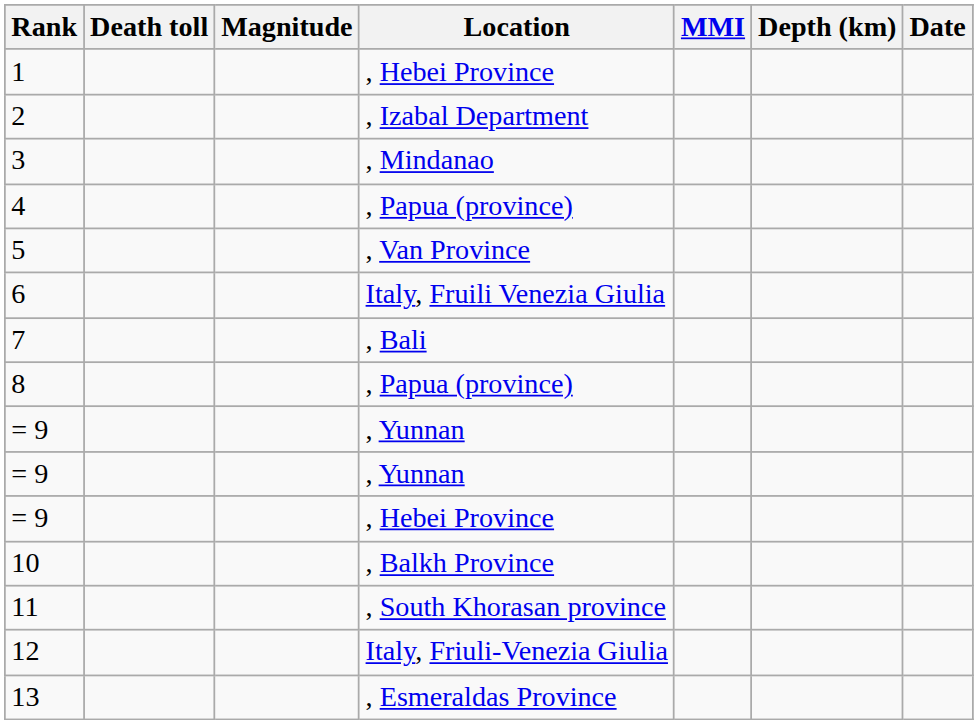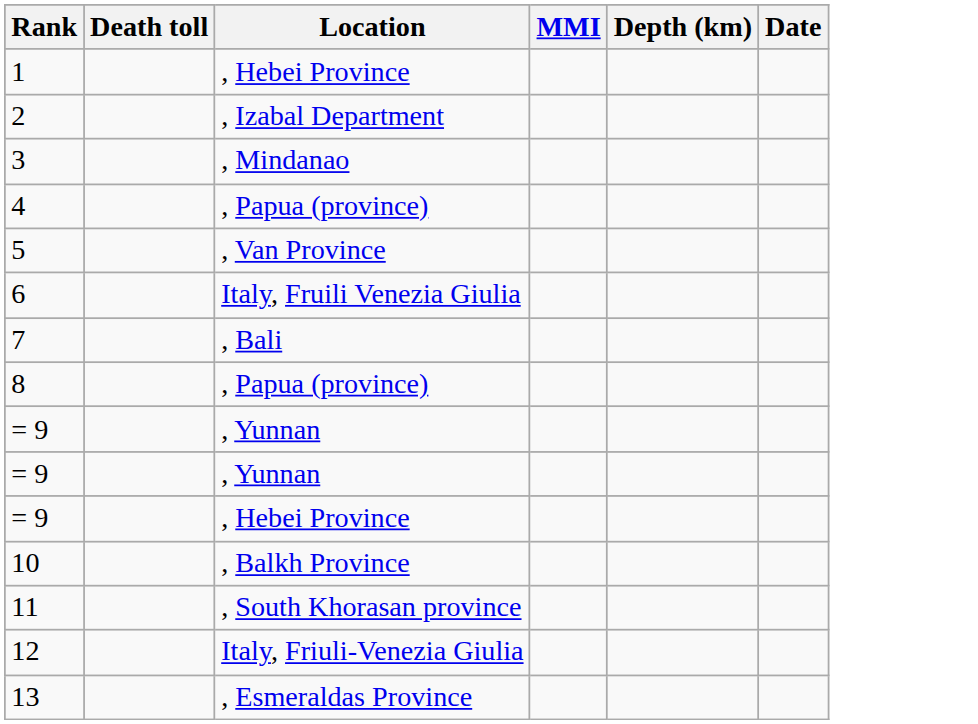- column: Magnitude
